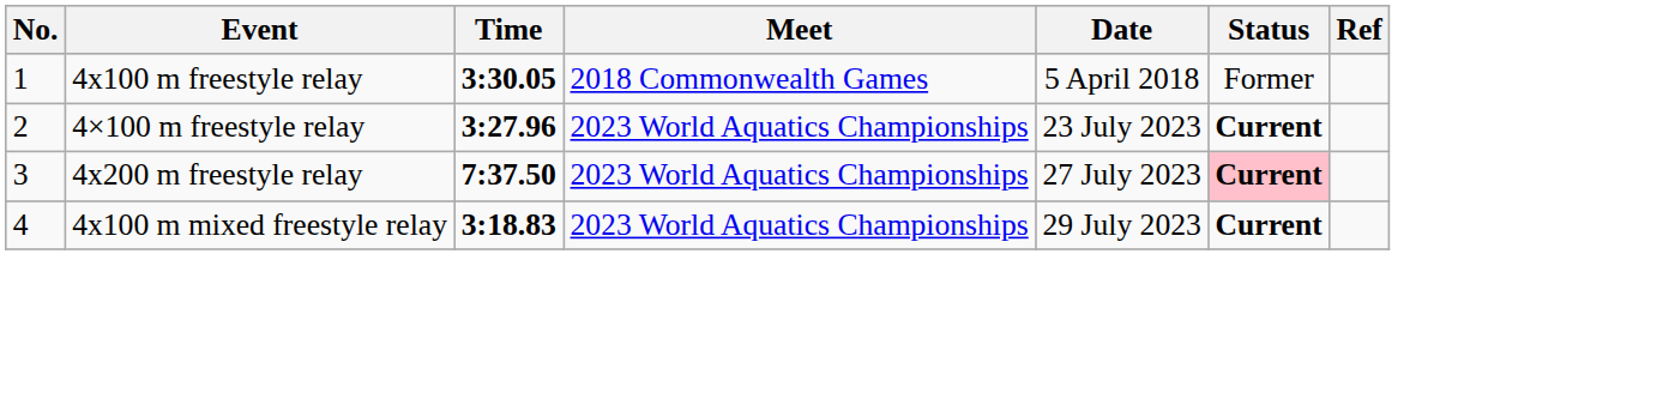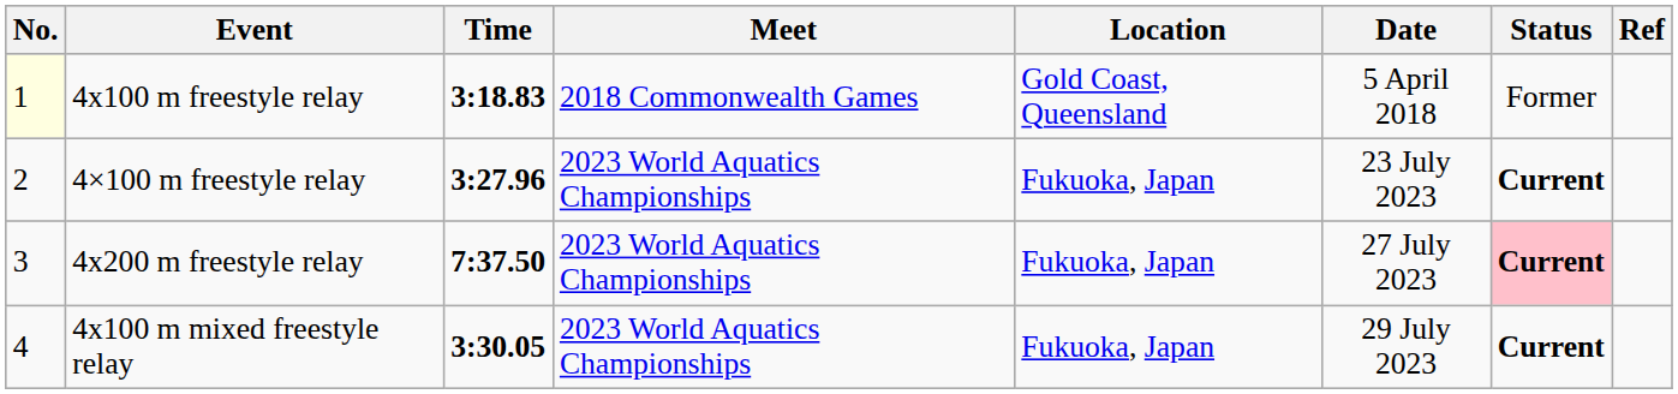+ column: Location | Gold Coast, Queensland | Fukuoka, Japan | Fukuoka, Japan | Fukuoka, Japan
4x100 m freestyle relay | No.: no background -> lightyellow background
4x100 m freestyle relay | Time: 3:30.05 -> 3:18.83
4x100 m mixed freestyle relay | Time: 3:18.83 -> 3:30.05
